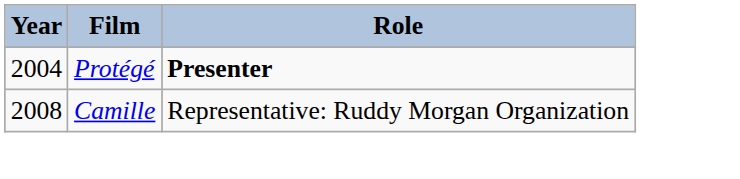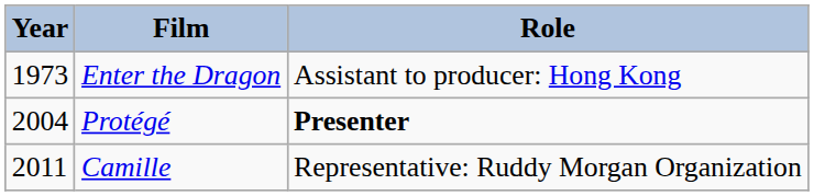+ row: 1973 | Enter the Dragon | Assistant to producer: Hong Kong
Camille | Year: 2008 -> 2011
